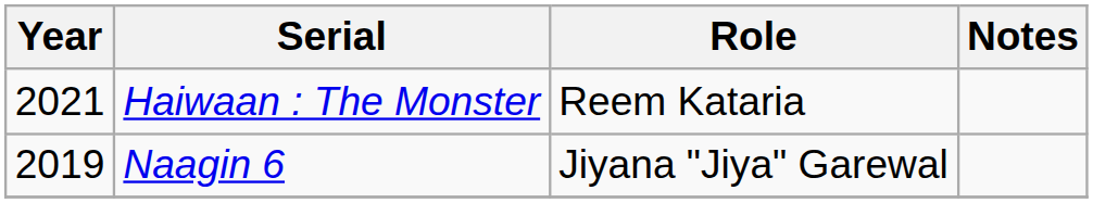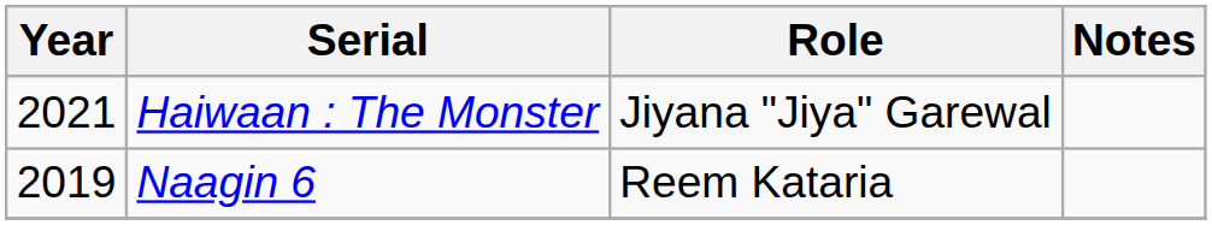Haiwaan : The Monster | Role: Reem Kataria -> Jiyana "Jiya" Garewal
Naagin 6 | Role: Jiyana "Jiya" Garewal -> Reem Kataria
